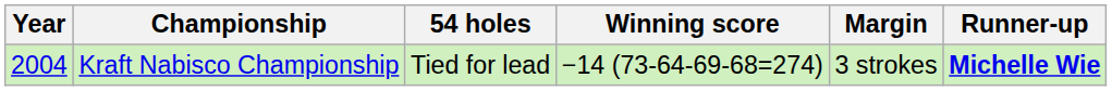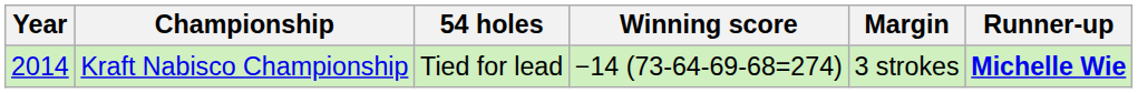Kraft Nabisco Championship | Year: 2004 -> 2014
